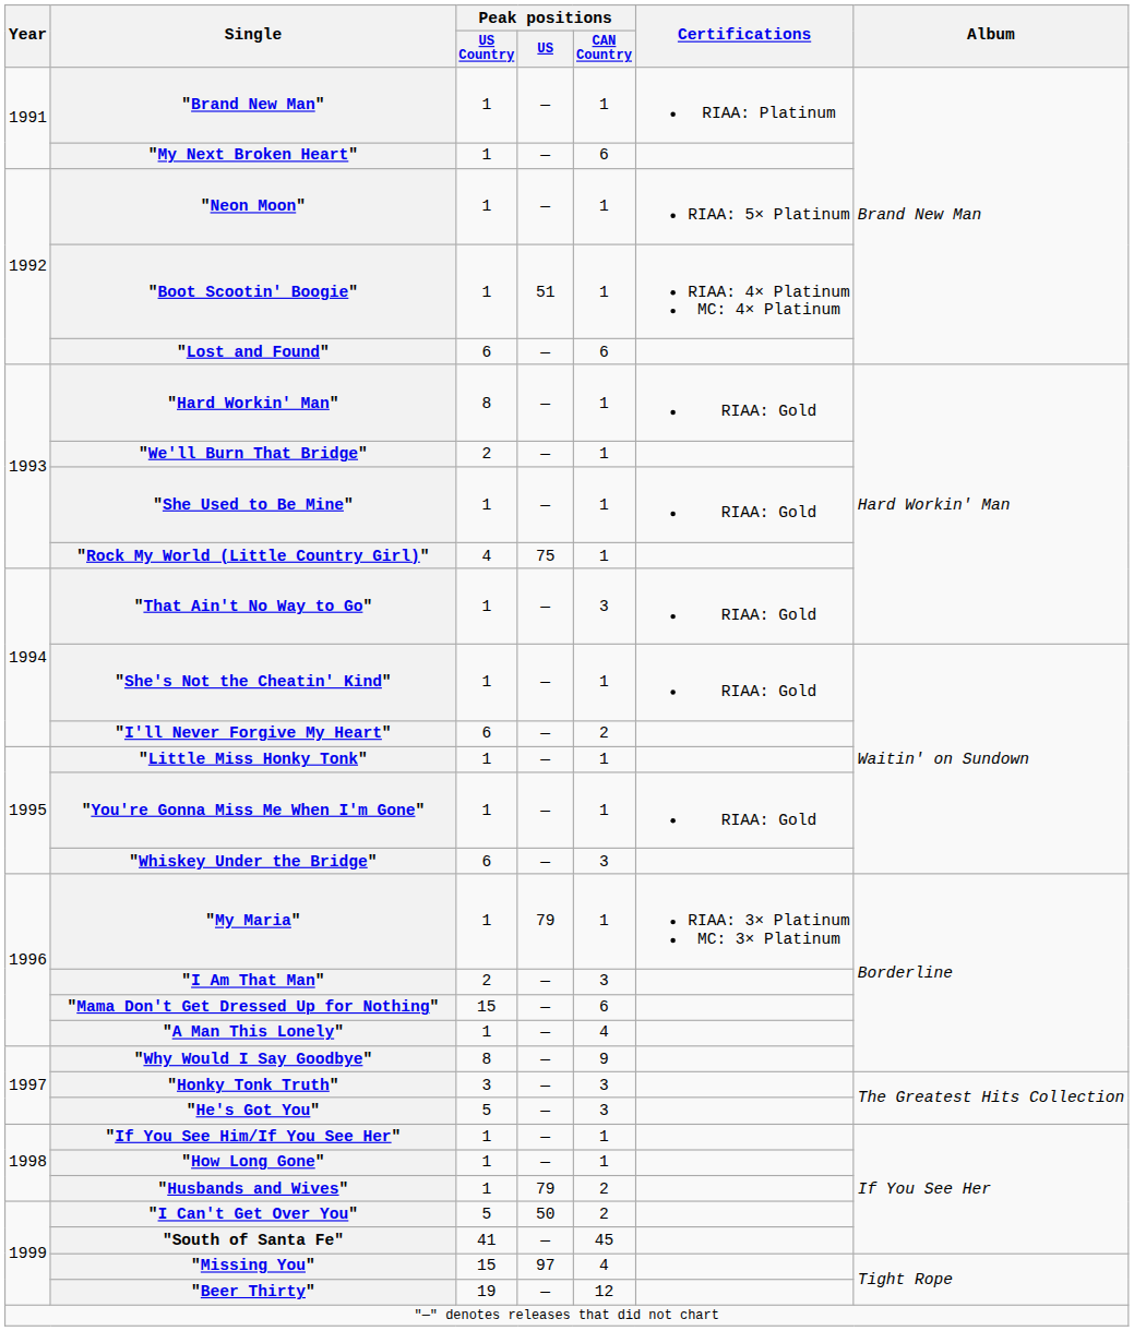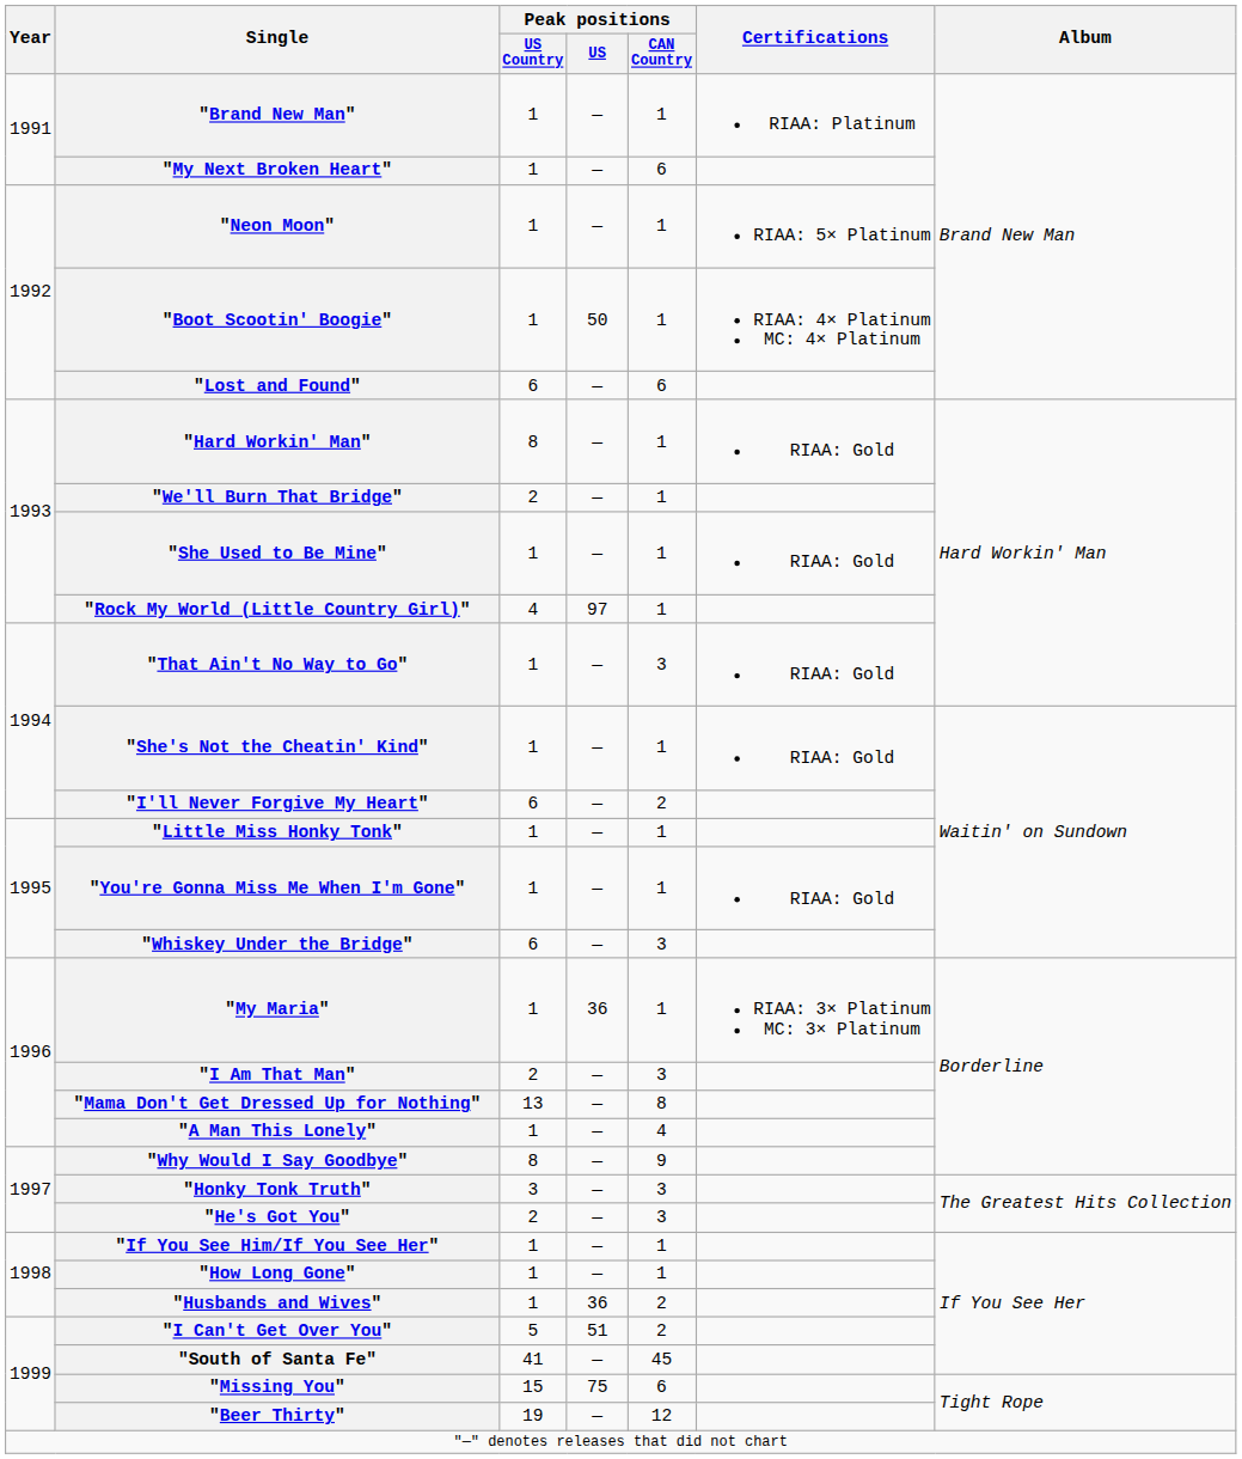"Boot Scootin' Boogie" | Peak positions / US: 51 -> 50
"Rock My World (Little Country Girl)" | Peak positions / US: 75 -> 97
"My Maria" | Peak positions / US: 79 -> 36
"Mama Don't Get Dressed Up for Nothing" | Peak positions / US Country: 15 -> 13
"Mama Don't Get Dressed Up for Nothing" | Peak positions / CAN Country: 6 -> 8
"He's Got You" | Peak positions / US Country: 5 -> 2
"Husbands and Wives" | Peak positions / US: 79 -> 36
"I Can't Get Over You" | Peak positions / US: 50 -> 51
"Missing You" | Peak positions / US: 97 -> 75
"Missing You" | Peak positions / CAN Country: 4 -> 6
